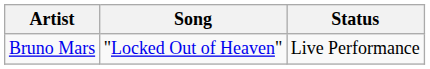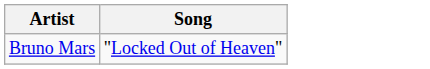- column: Status | Live Performance
